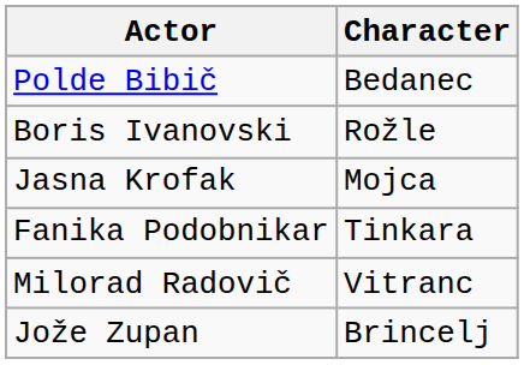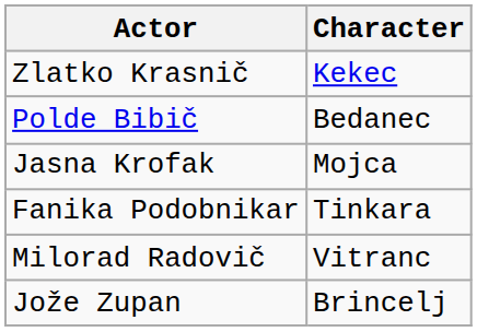+ row: Zlatko Krasnič | Kekec
- row: Boris Ivanovski | Rožle
